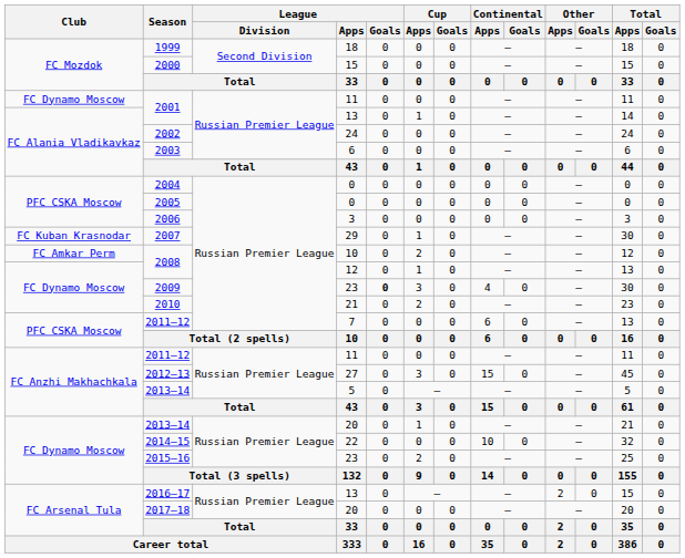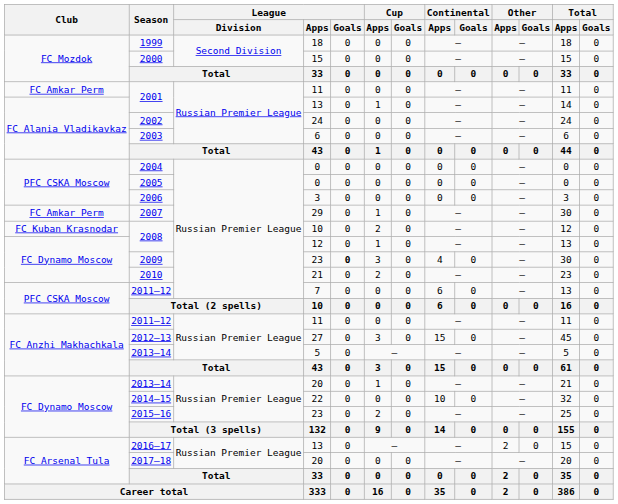2001 / 11 | Club: FC Dynamo Moscow -> FC Amkar Perm
2007 | Club: FC Kuban Krasnodar -> FC Amkar Perm
2008 / 10 | Club: FC Amkar Perm -> FC Kuban Krasnodar
